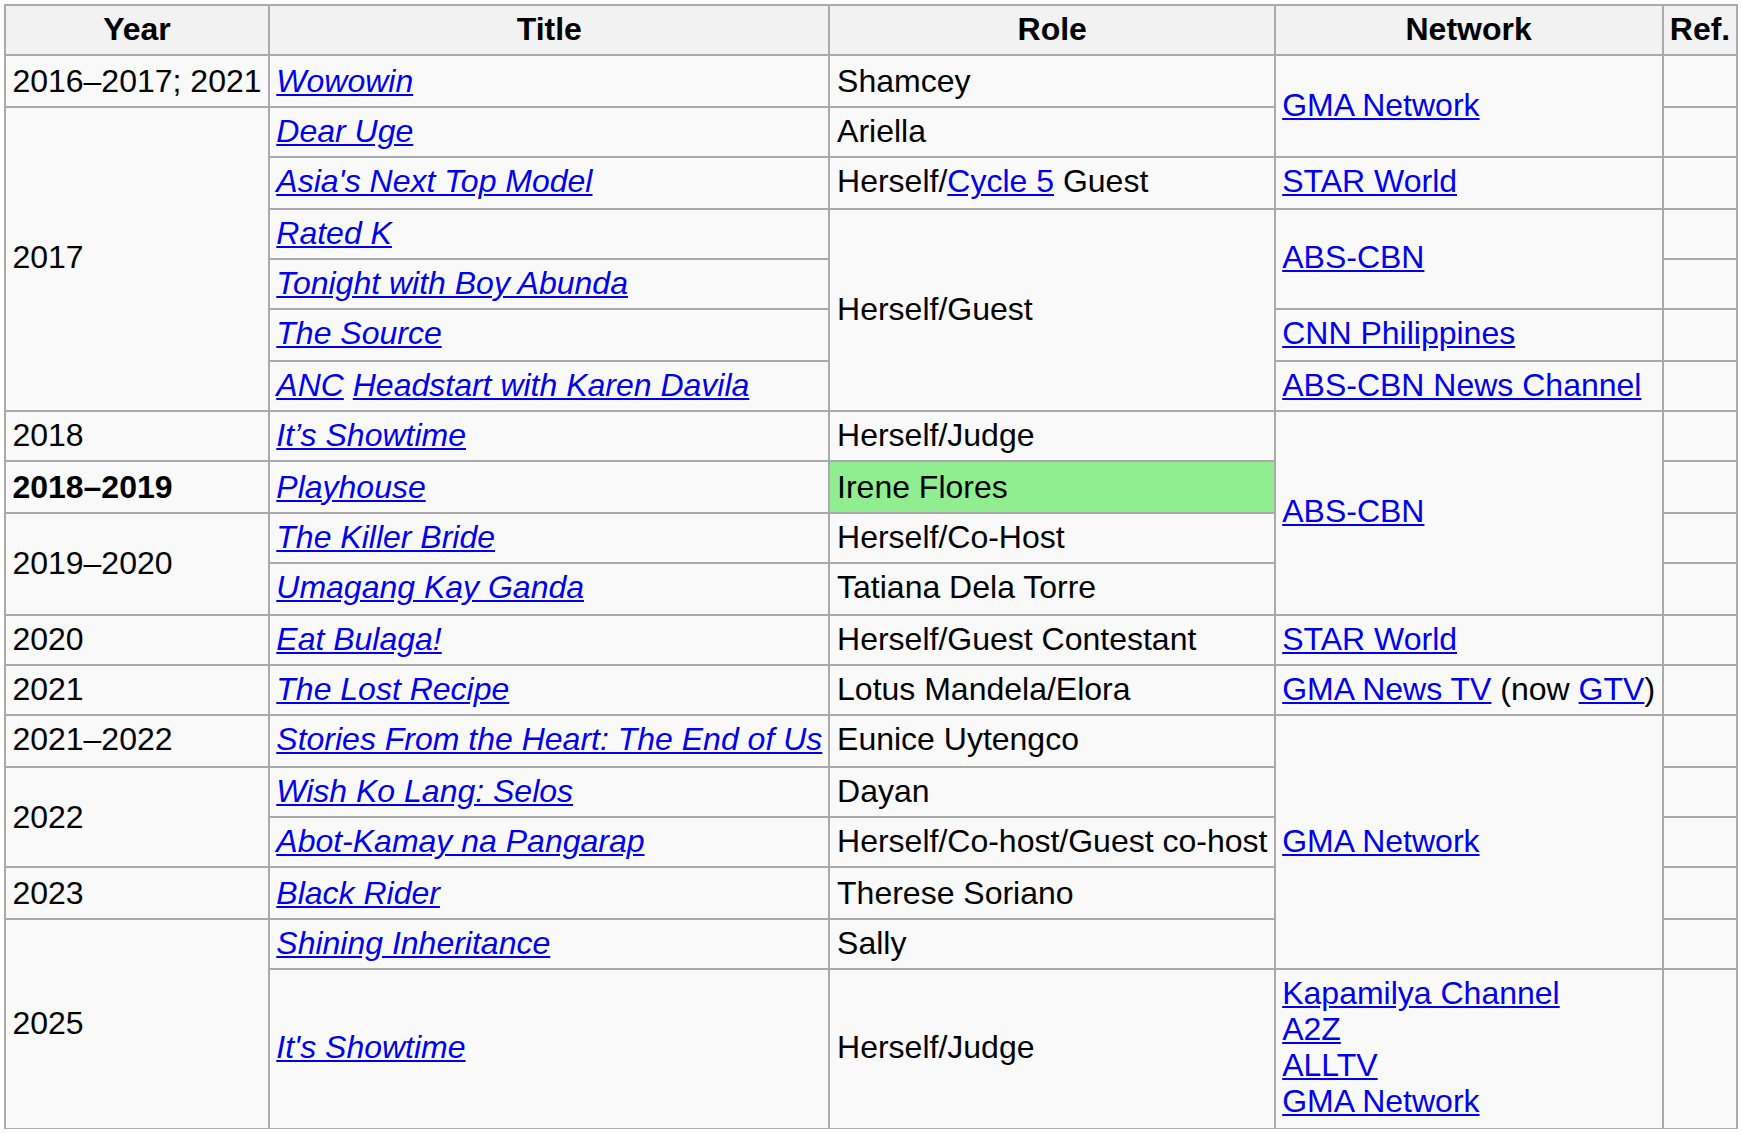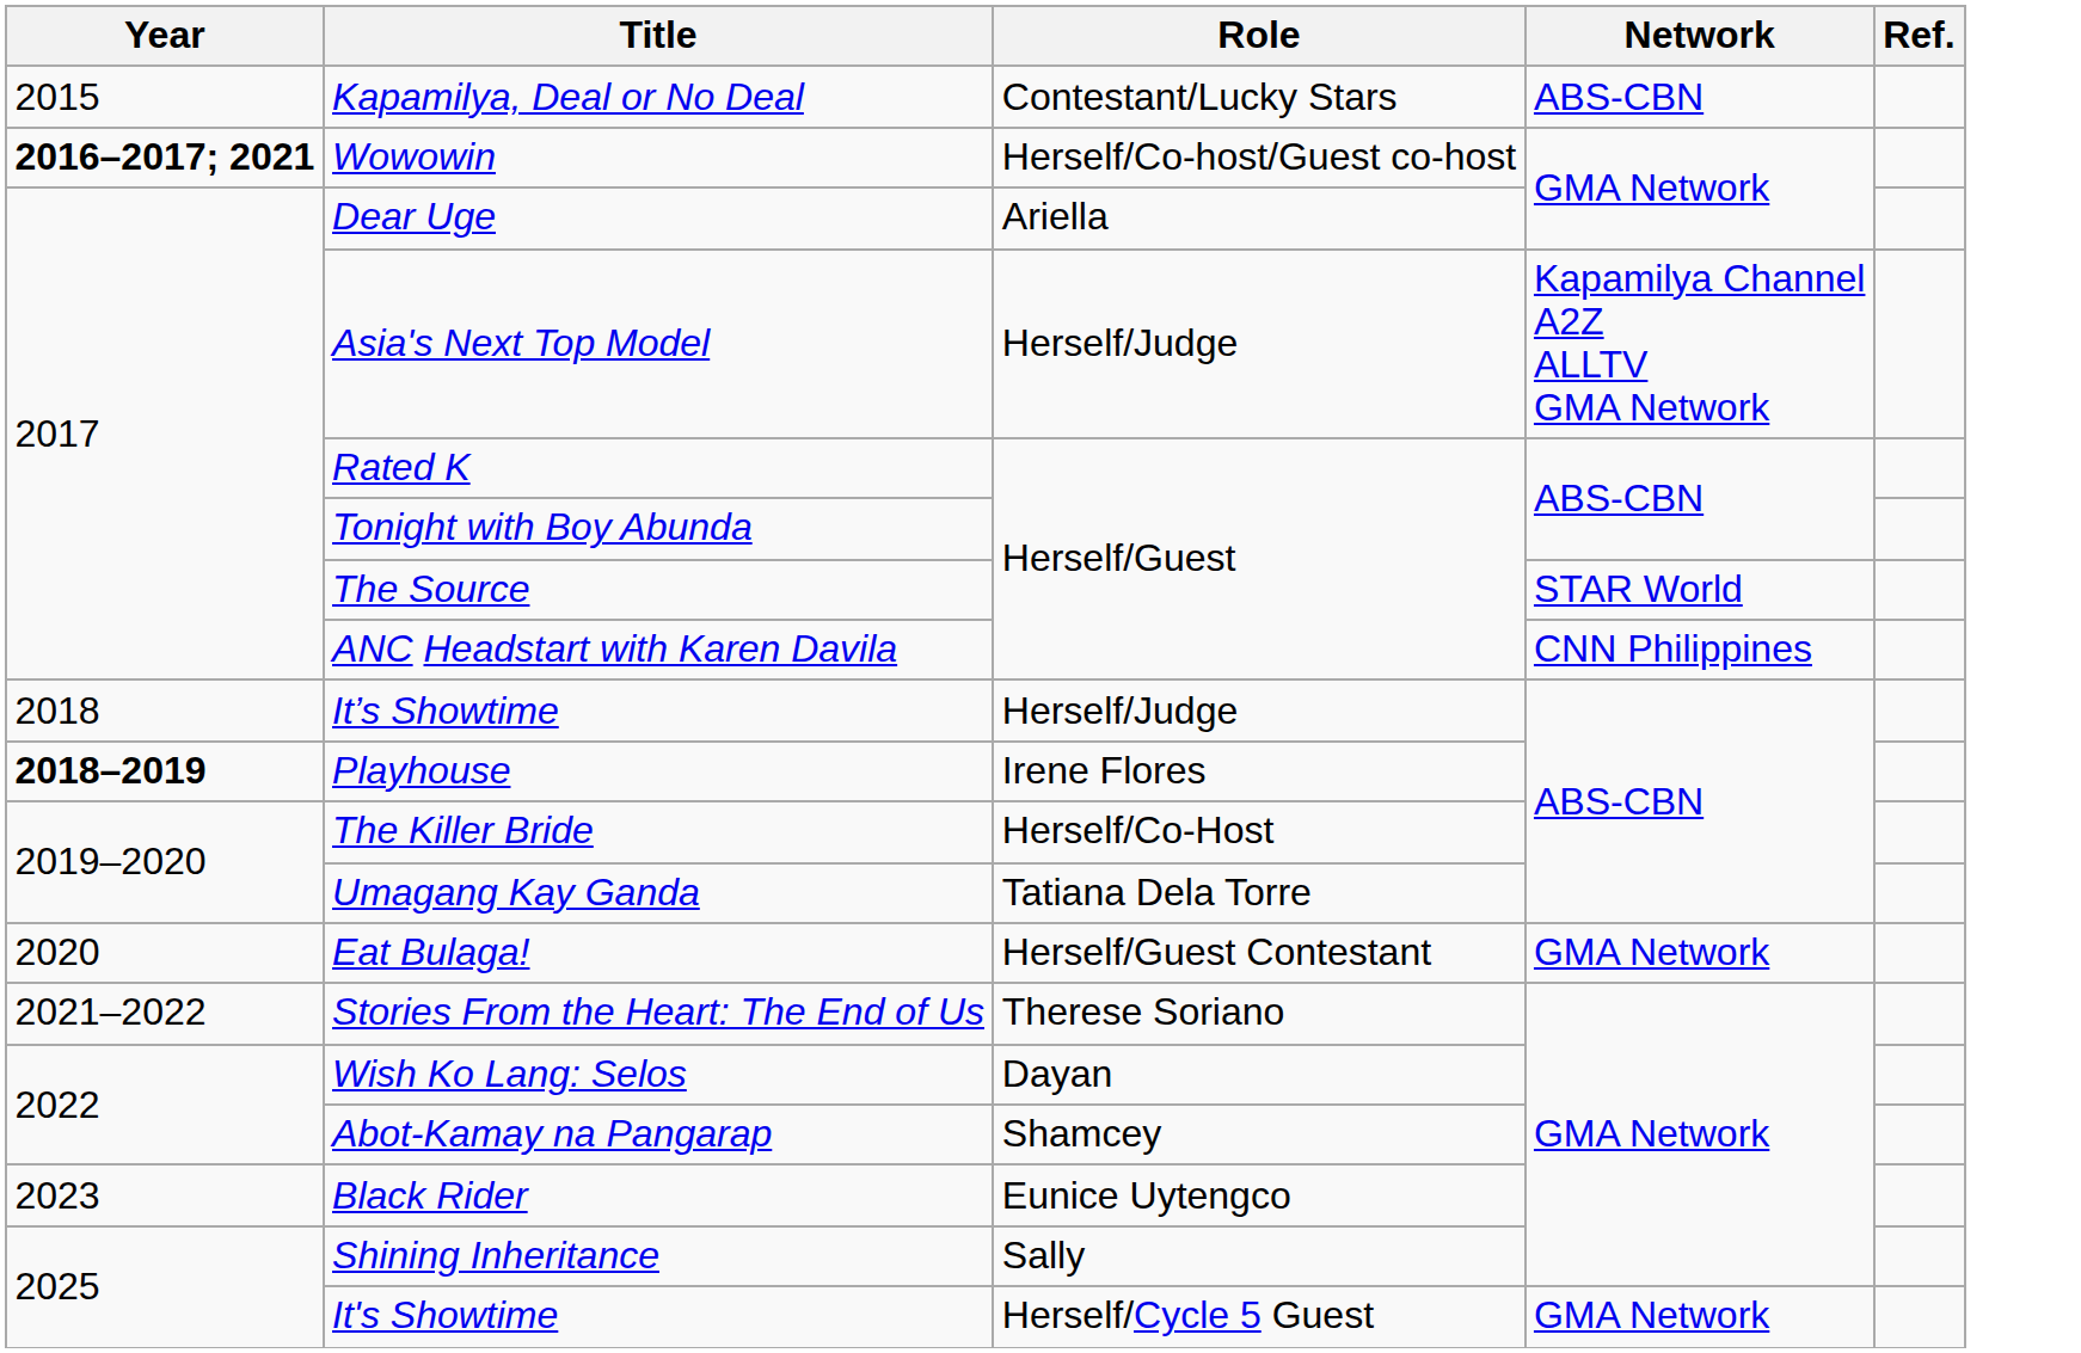+ row: 2015 | Kapamilya, Deal or No Deal | Contestant/Lucky Stars | ABS-CBN
Wowowin | Year: normal -> bold
Wowowin | Role: Shamcey -> Herself/Co-host/Guest co-host
Asia's Next Top Model | Role: Herself/Cycle 5 Guest -> Herself/Judge
Asia's Next Top Model | Network: STAR World -> Kapamilya Channel A2Z ALLTV GMA Network
The Source | Network: CNN Philippines -> STAR World
ANC Headstart with Karen Davila | Network: ABS-CBN News Channel -> CNN Philippines
Playhouse | Role: lightgreen background -> no background
Eat Bulaga! | Network: STAR World -> GMA Network
- row: 2021 | The Lost Recipe | Lotus Mandela/Elora | GMA News TV (now GTV)
Stories From the Heart: The End of Us | Role: Eunice Uytengco -> Therese Soriano
Abot-Kamay na Pangarap | Role: Herself/Co-host/Guest co-host -> Shamcey
Black Rider | Role: Therese Soriano -> Eunice Uytengco
It's Showtime | Role: Herself/Judge -> Herself/Cycle 5 Guest
It's Showtime | Network: Kapamilya Channel A2Z ALLTV GMA Network -> GMA Network
